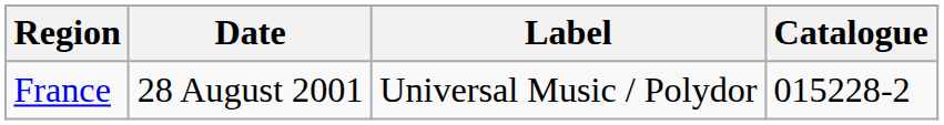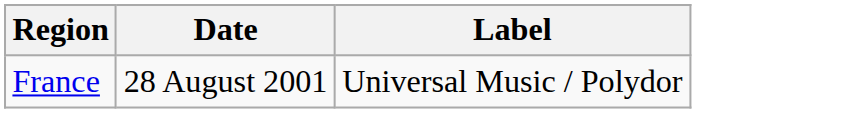- column: Catalogue | 015228-2
